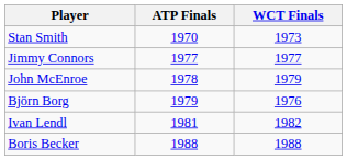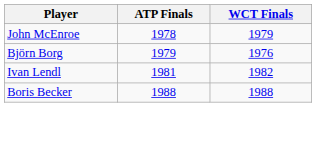- row: Stan Smith | 1970 | 1973
- row: Jimmy Connors | 1977 | 1977
